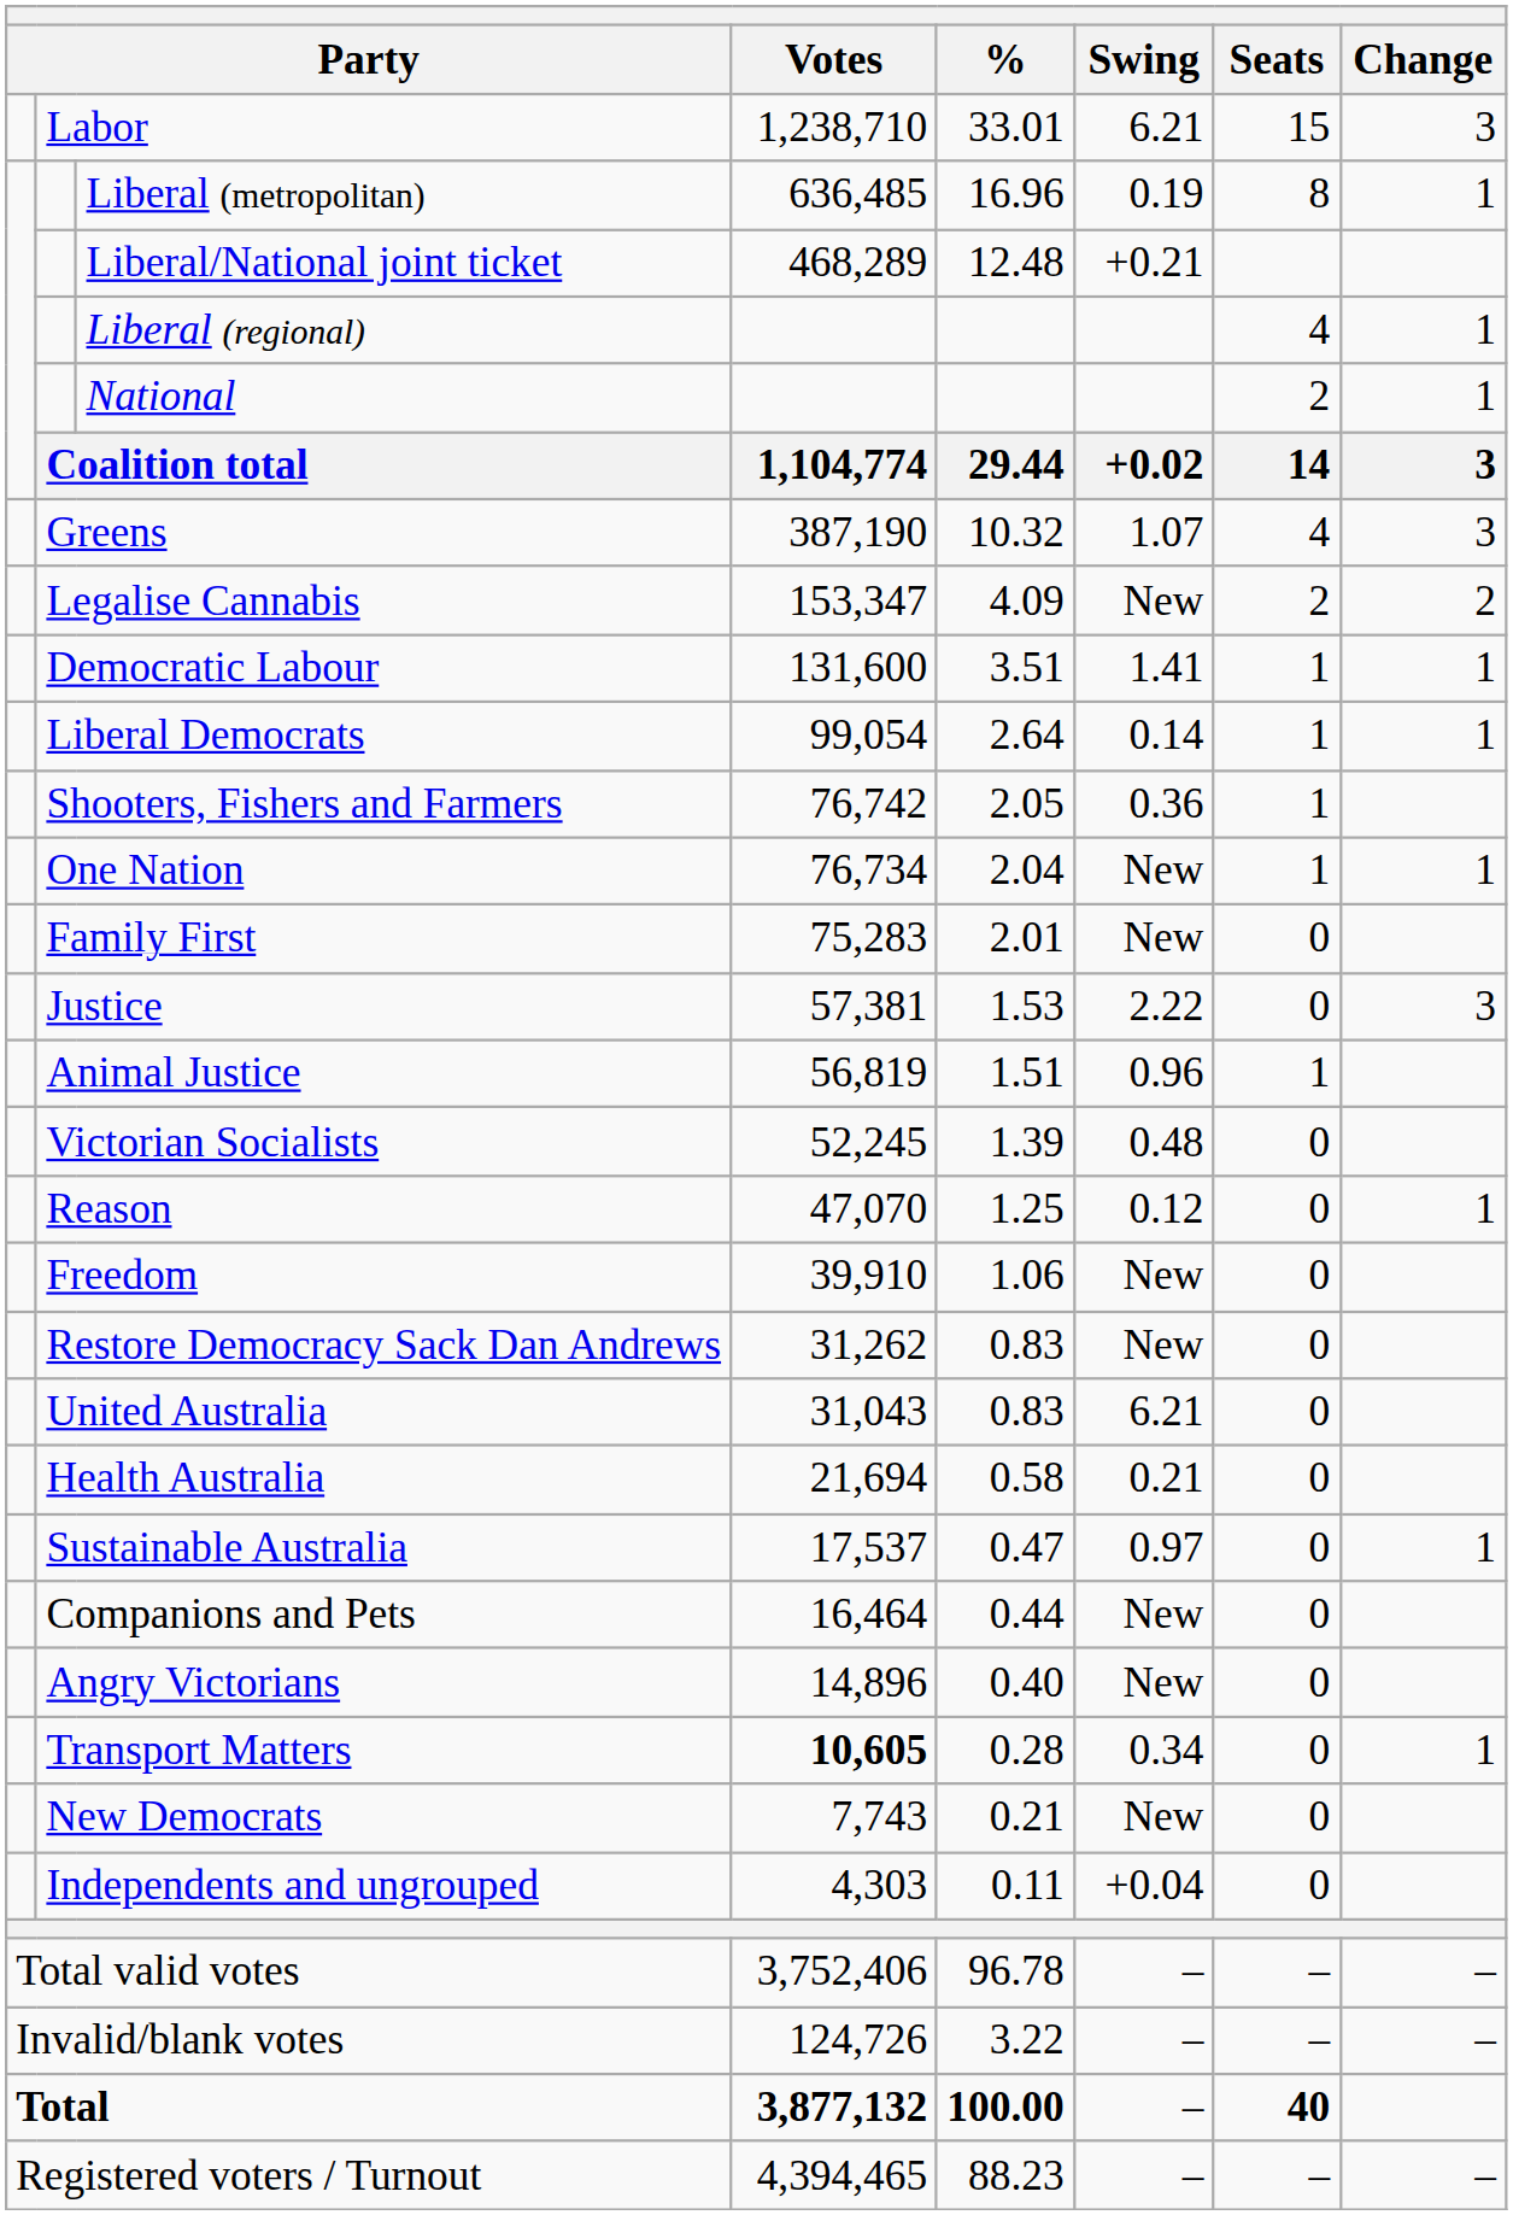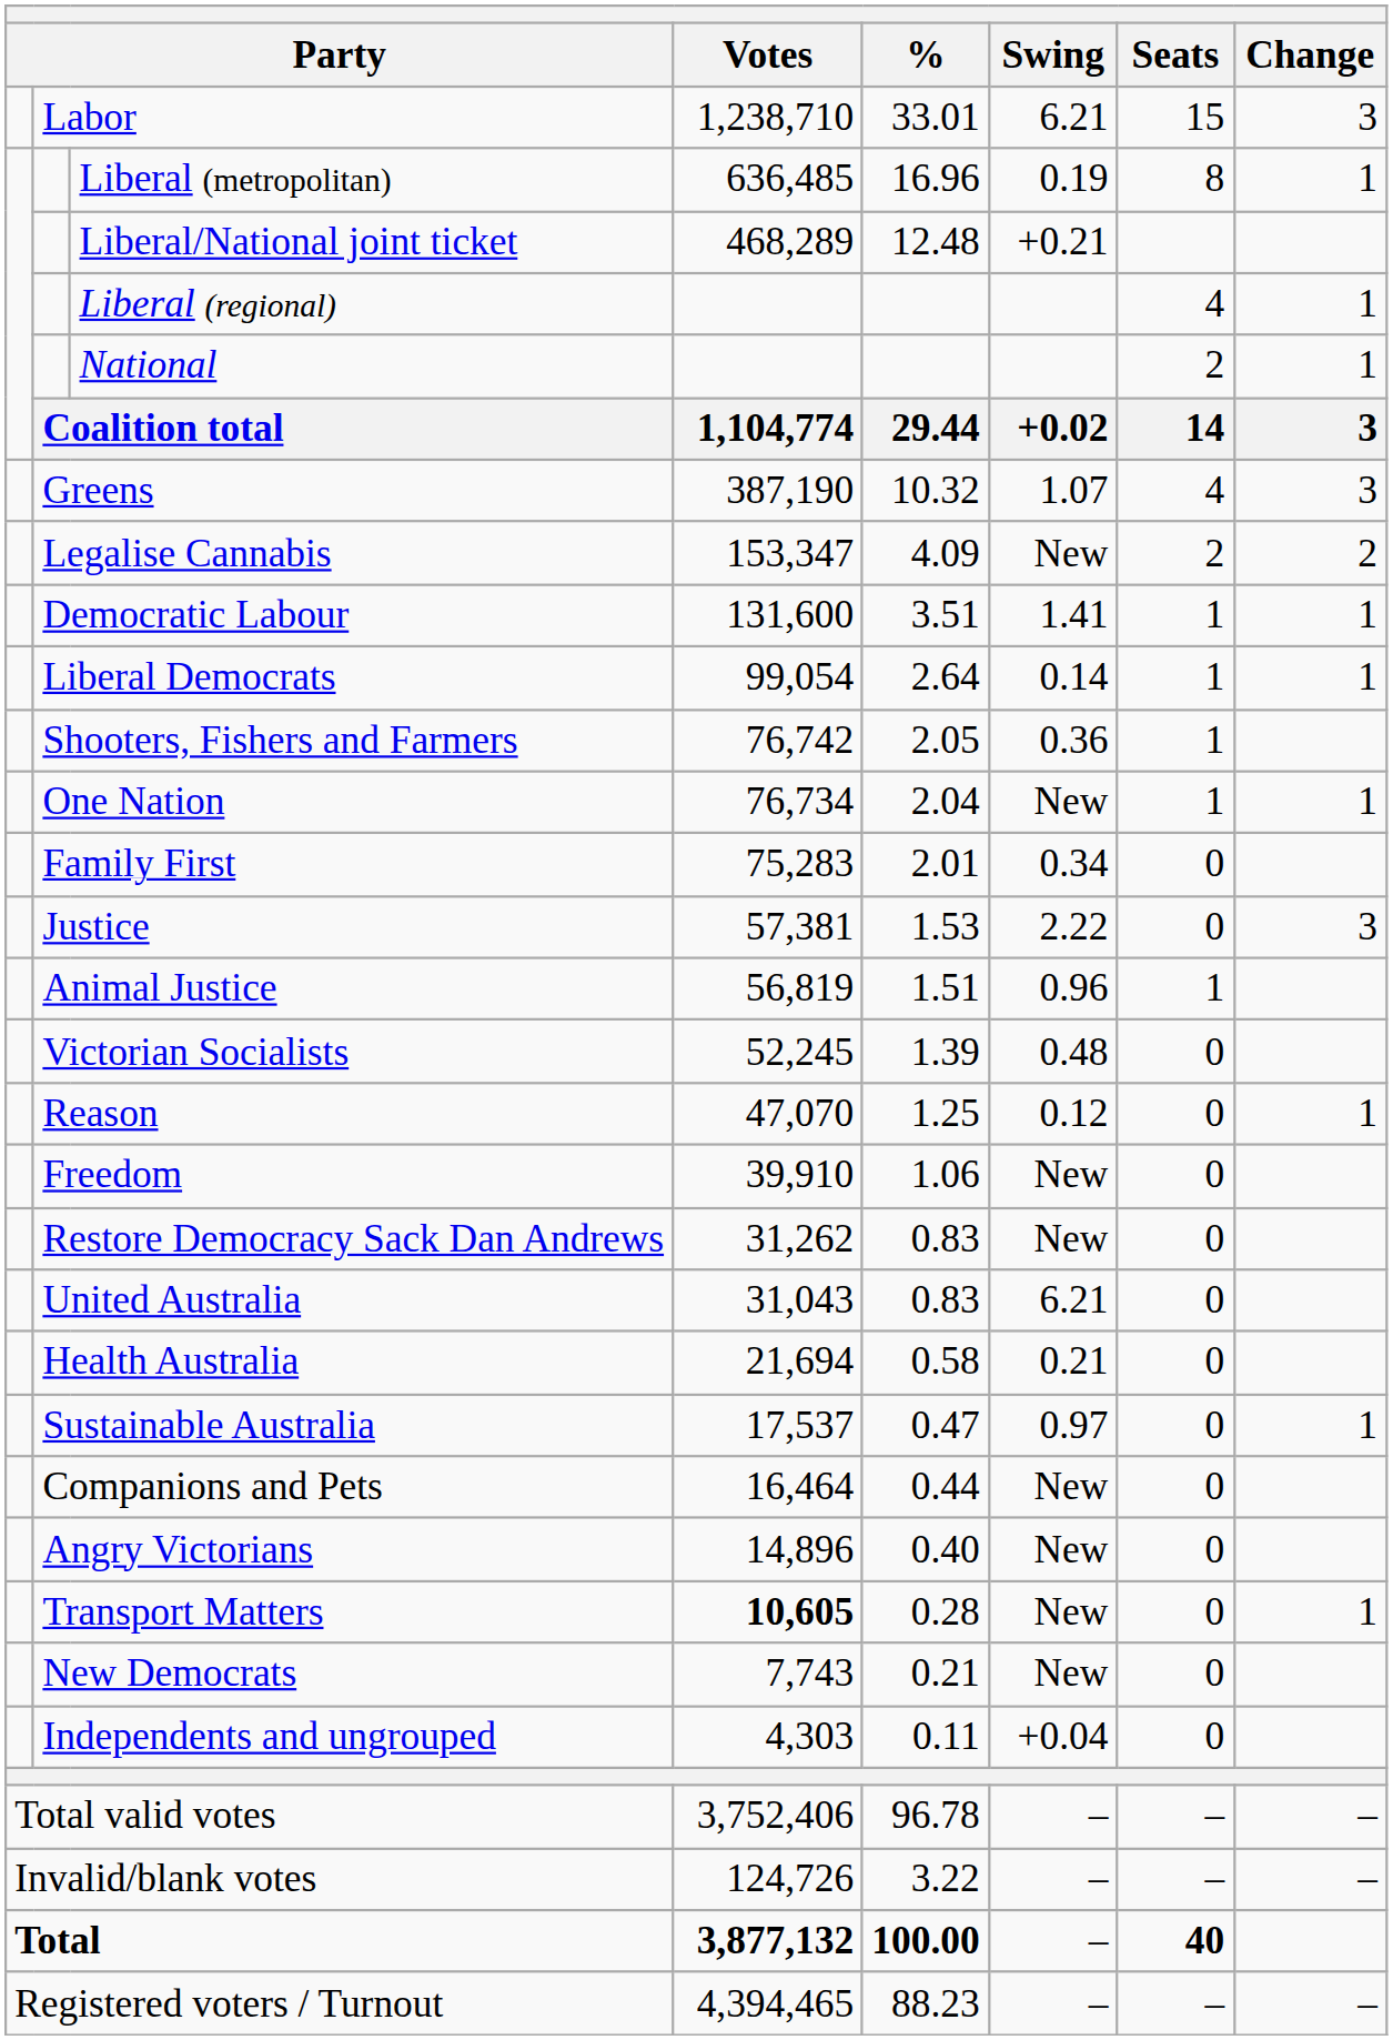Family First | Swing: New -> 0.34
Transport Matters | Swing: 0.34 -> New
